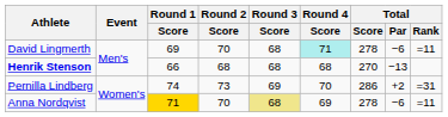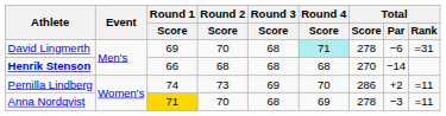David Lingmerth | Total / Rank: =11 -> =31
Henrik Stenson | Total / Par: −13 -> −14
Pernilla Lindberg | Total / Rank: =31 -> =11
Anna Nordqvist | Round 3 / Score: khaki background -> no background
Anna Nordqvist | Total / Par: −6 -> −3
